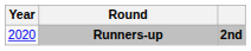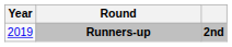Runners-up | Year: 2020 -> 2019
